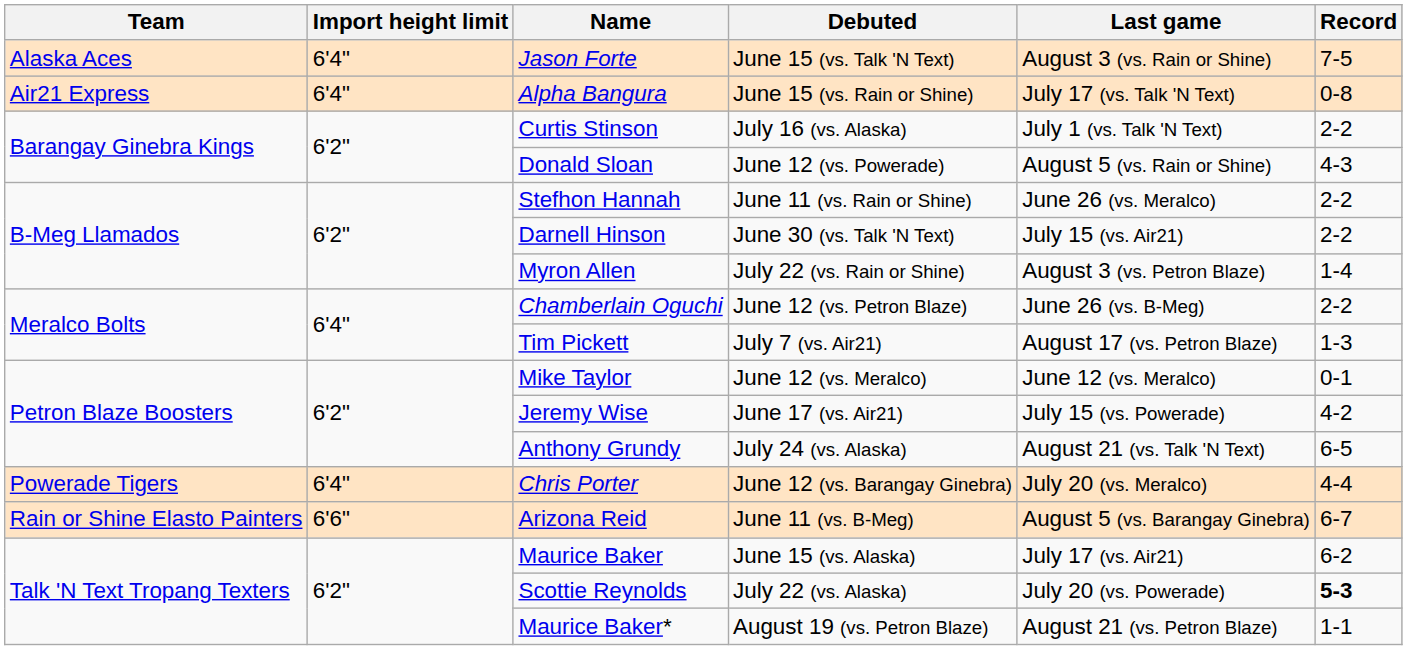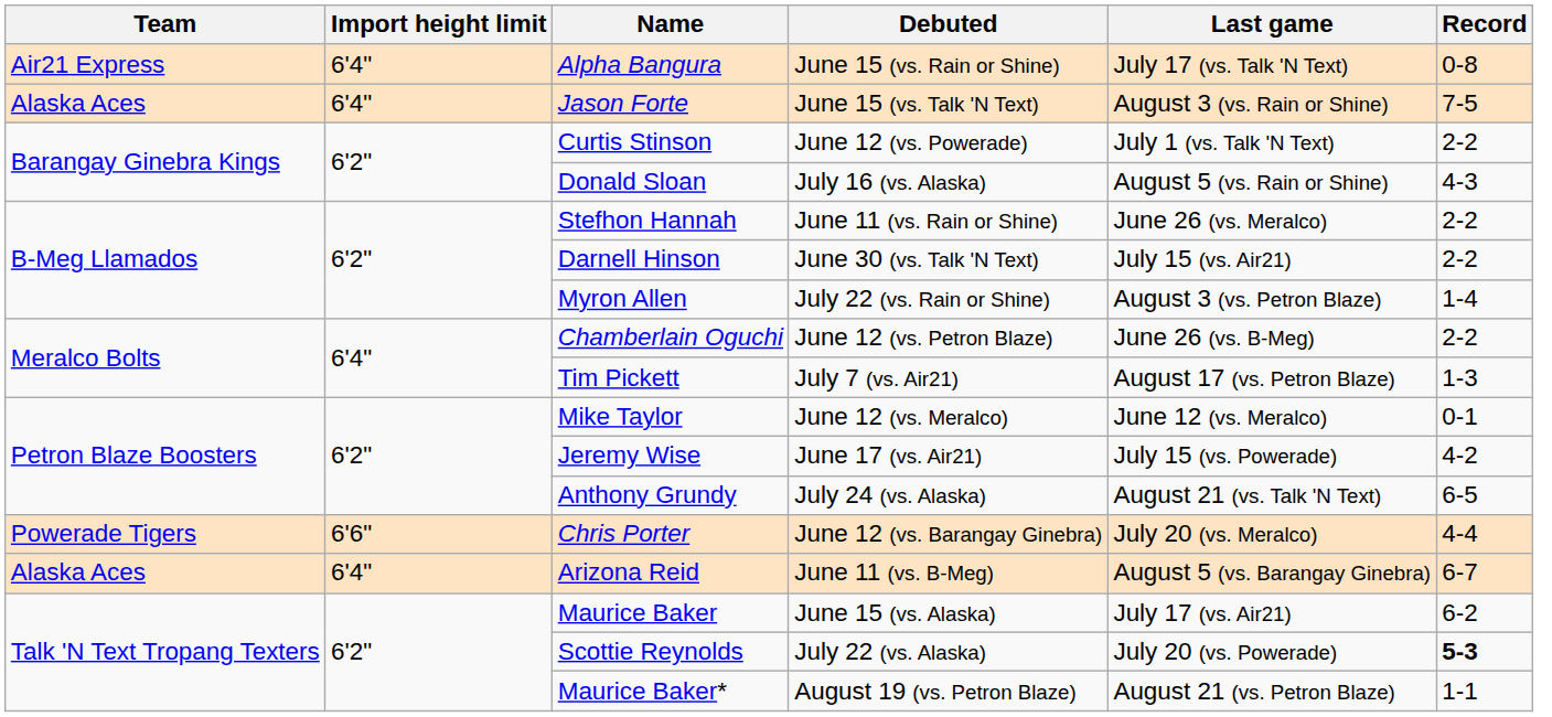rows swapped: Alpha Bangura <-> Jason Forte
Curtis Stinson | Debuted: July 16 (vs. Alaska) -> June 12 (vs. Powerade)
Donald Sloan | Debuted: June 12 (vs. Powerade) -> July 16 (vs. Alaska)
Chris Porter | Import height limit: 6'4" -> 6'6"
Arizona Reid | Team: Rain or Shine Elasto Painters -> Alaska Aces
Arizona Reid | Import height limit: 6'6" -> 6'4"
